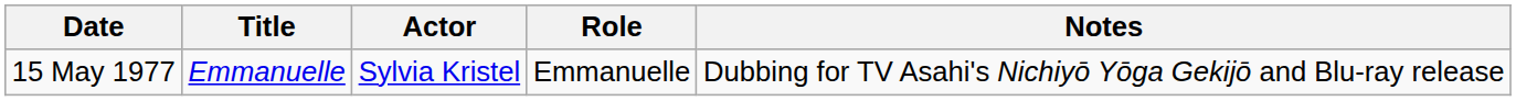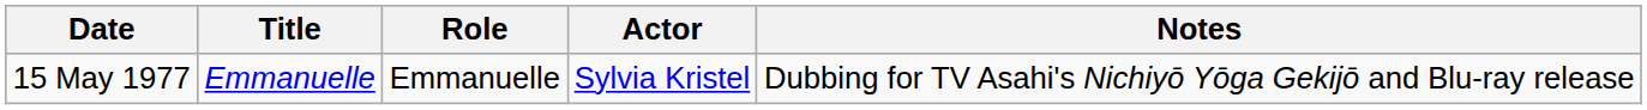columns swapped: Role <-> Actor
